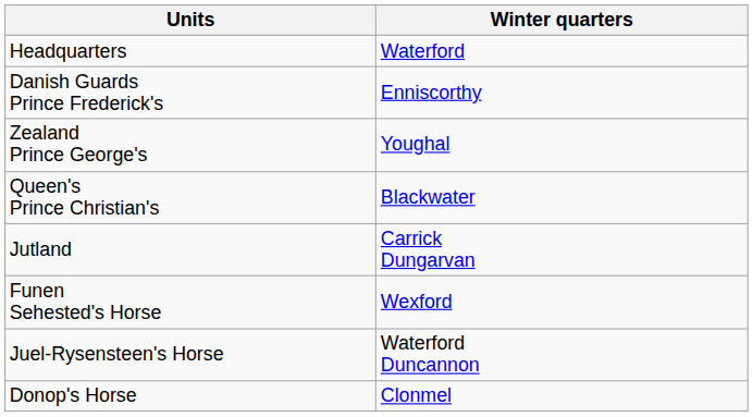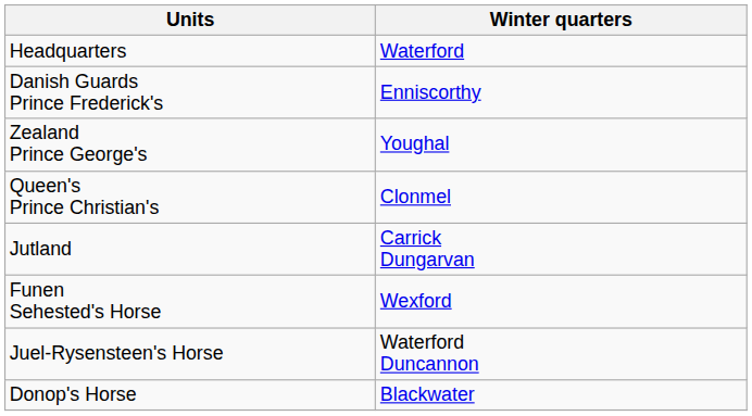Queen's Prince Christian's | Winter quarters: Blackwater -> Clonmel
Donop's Horse | Winter quarters: Clonmel -> Blackwater
